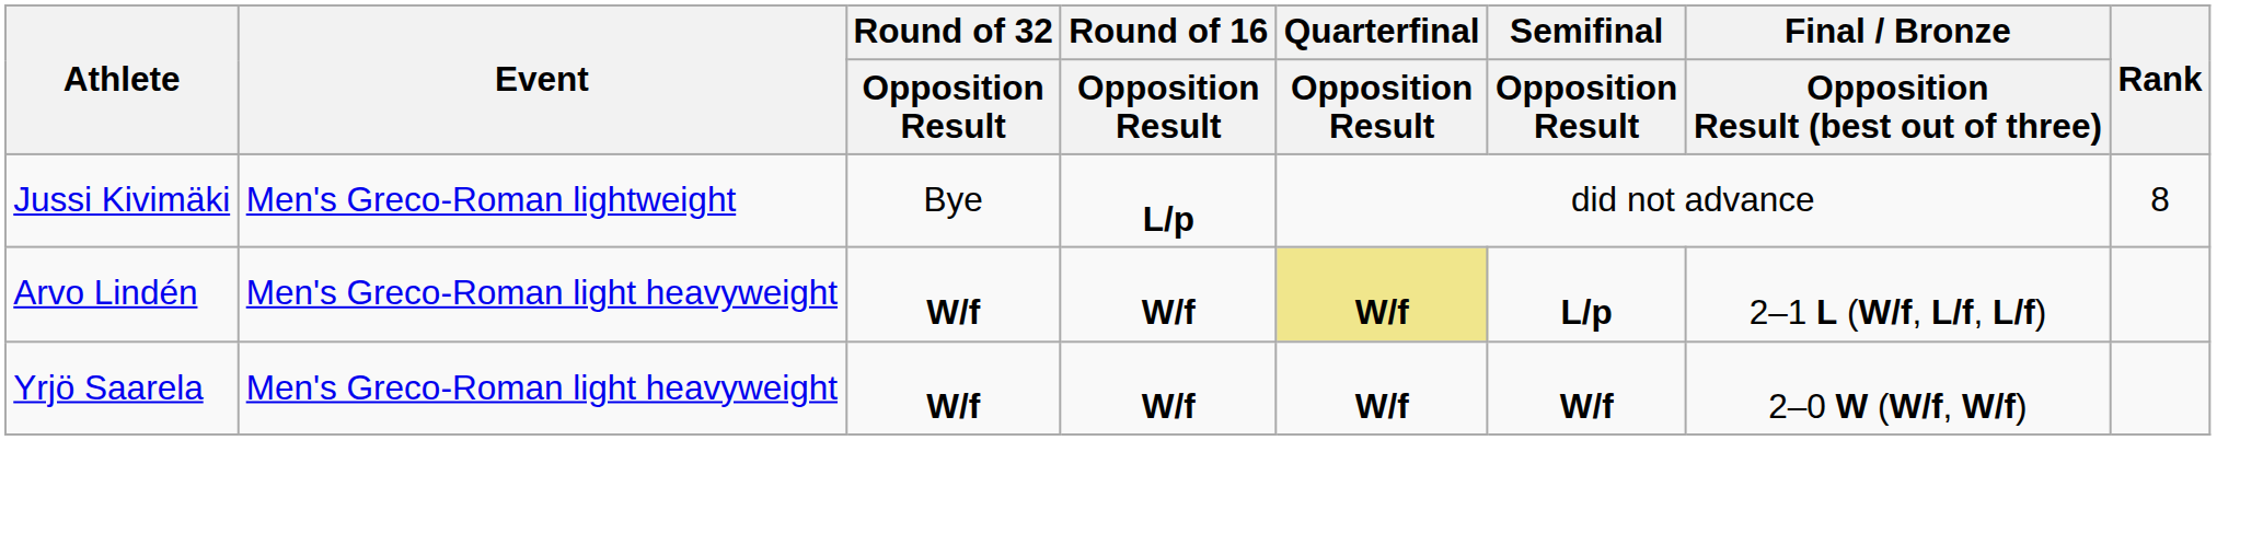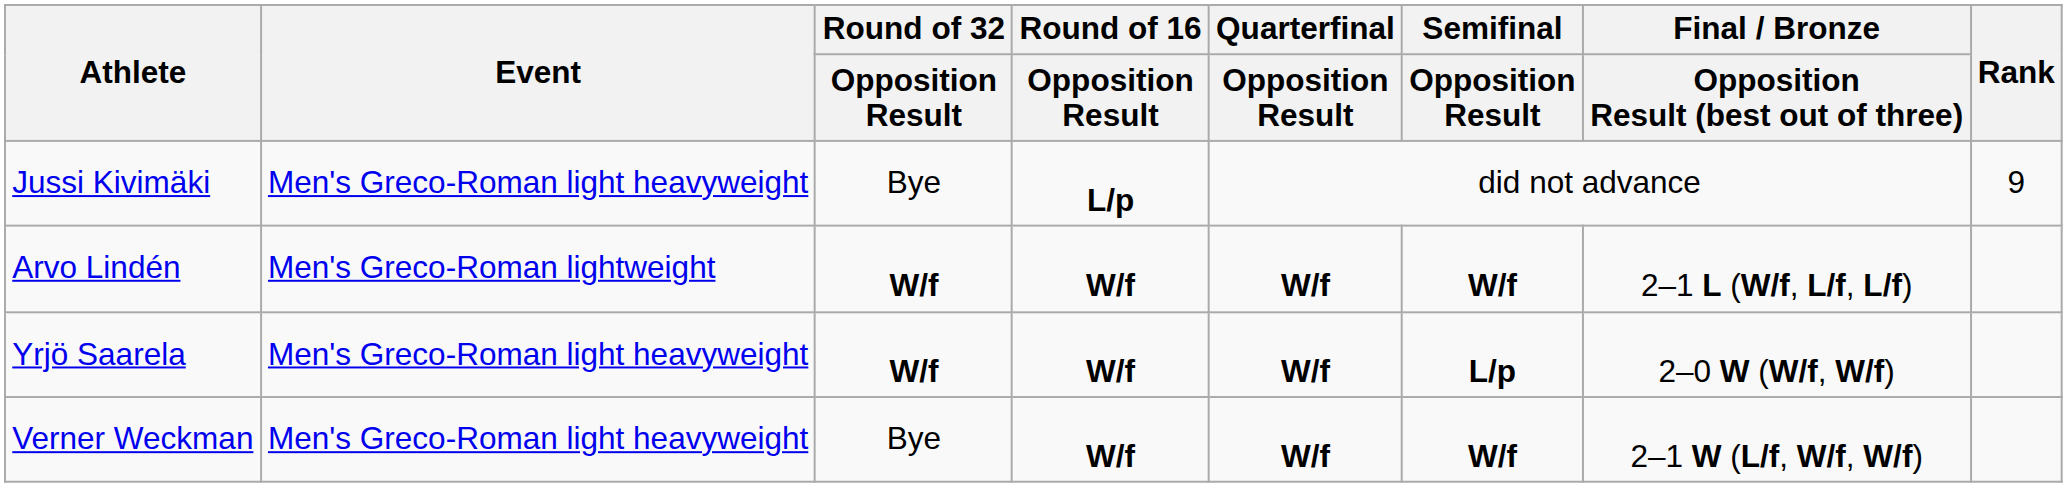Jussi Kivimäki | Event: Men's Greco-Roman lightweight -> Men's Greco-Roman light heavyweight
Jussi Kivimäki | Rank: 8 -> 9
Arvo Lindén | Event: Men's Greco-Roman light heavyweight -> Men's Greco-Roman lightweight
Arvo Lindén | Quarterfinal / Opposition Result: khaki background -> no background
Arvo Lindén | Semifinal / Opposition Result: L/p -> W/f
Yrjö Saarela | Semifinal / Opposition Result: W/f -> L/p
+ row: Verner Weckman | Men's Greco-Roman light heavyweight | Bye | W/f | W/f | W/f | 2–1 W (L/f, W/f, W/f)
